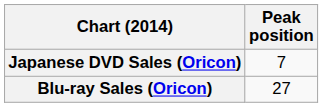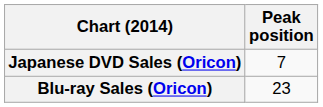Blu-ray Sales (Oricon) | Peak position: 27 -> 23
